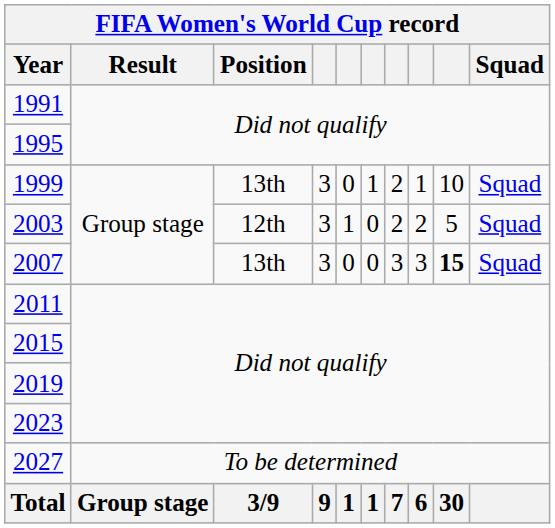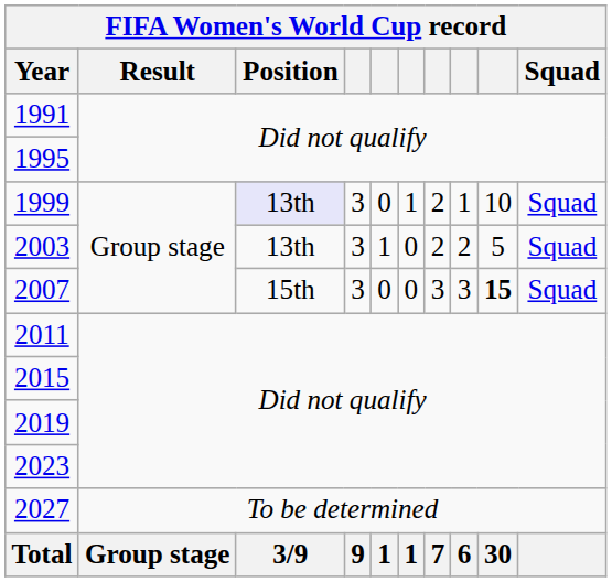1999 | Position: no background -> lavender background
2003 | Position: 12th -> 13th
2007 | Position: 13th -> 15th
